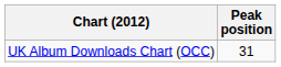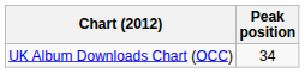UK Album Downloads Chart (OCC) | Peak position: 31 -> 34
